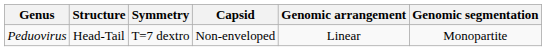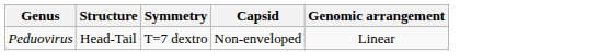- column: Genomic segmentation | Monopartite
